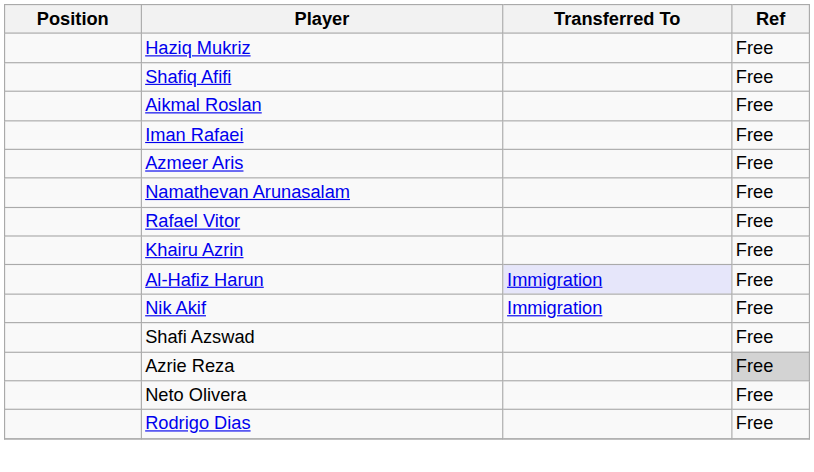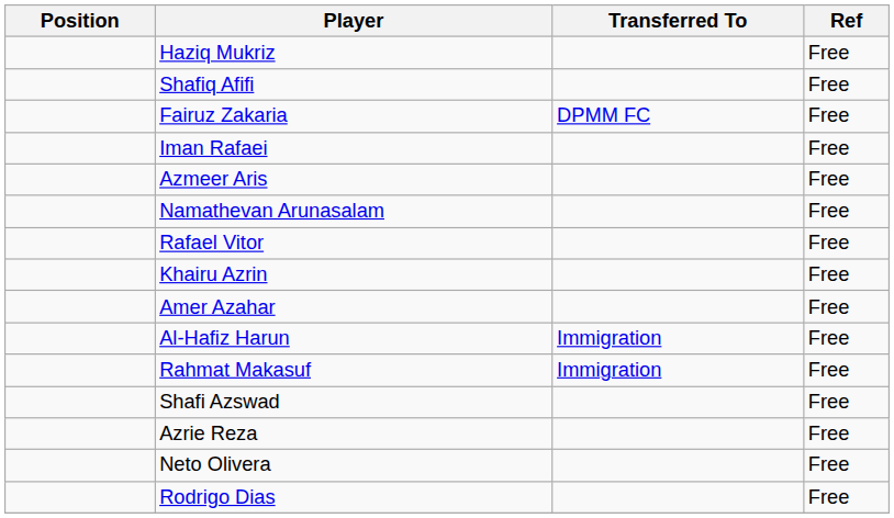+ row: Fairuz Zakaria | DPMM FC | Free
- row: Aikmal Roslan | Free
+ row: Amer Azahar | Free
Al-Hafiz Harun | Transferred To: lavender background -> no background
- row: Nik Akif | Immigration | Free
+ row: Rahmat Makasuf | Immigration | Free
Azrie Reza | Ref: lightgrey background -> no background
